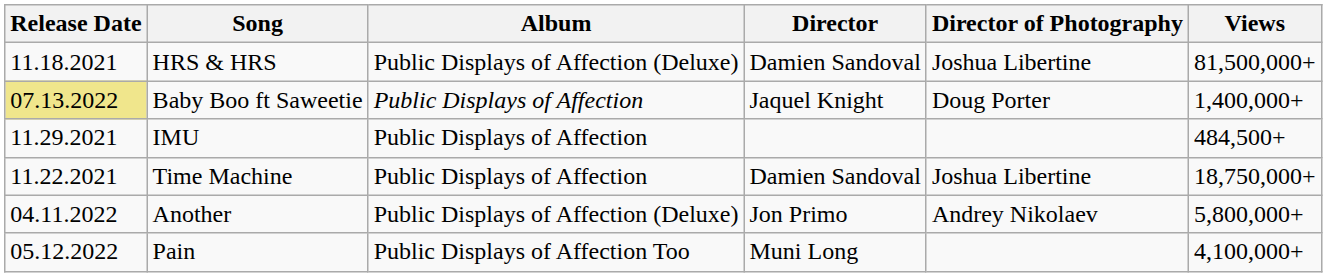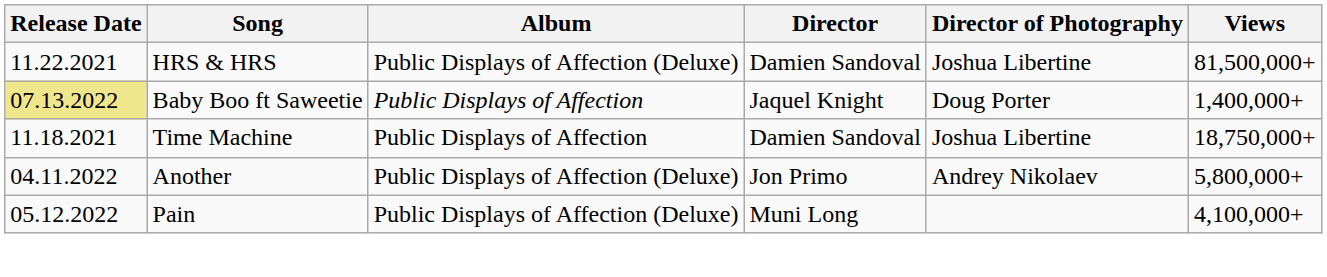HRS & HRS | Release Date: 11.18.2021 -> 11.22.2021
- row: 11.29.2021 | IMU | Public Displays of Affection | 484,500+
Time Machine | Release Date: 11.22.2021 -> 11.18.2021
Pain | Album: Public Displays of Affection Too -> Public Displays of Affection (Deluxe)
